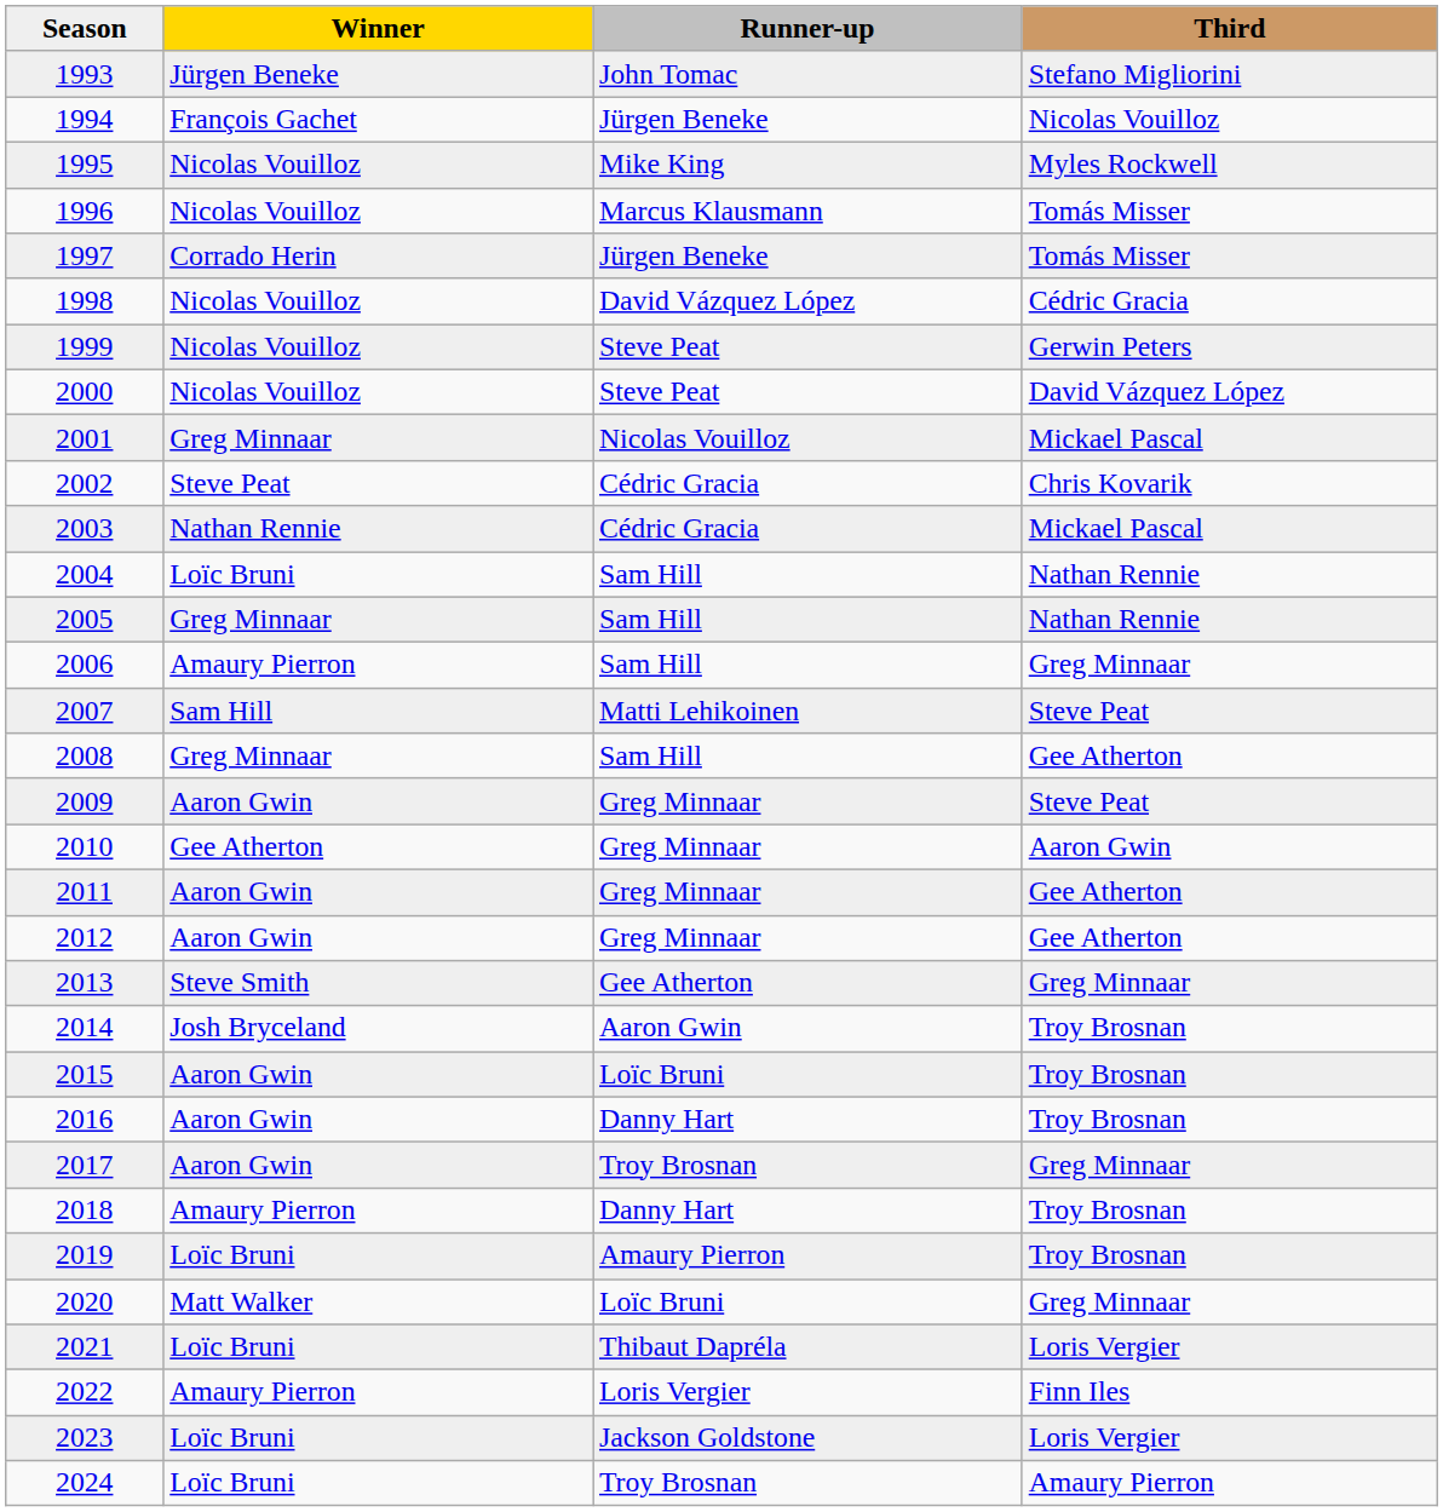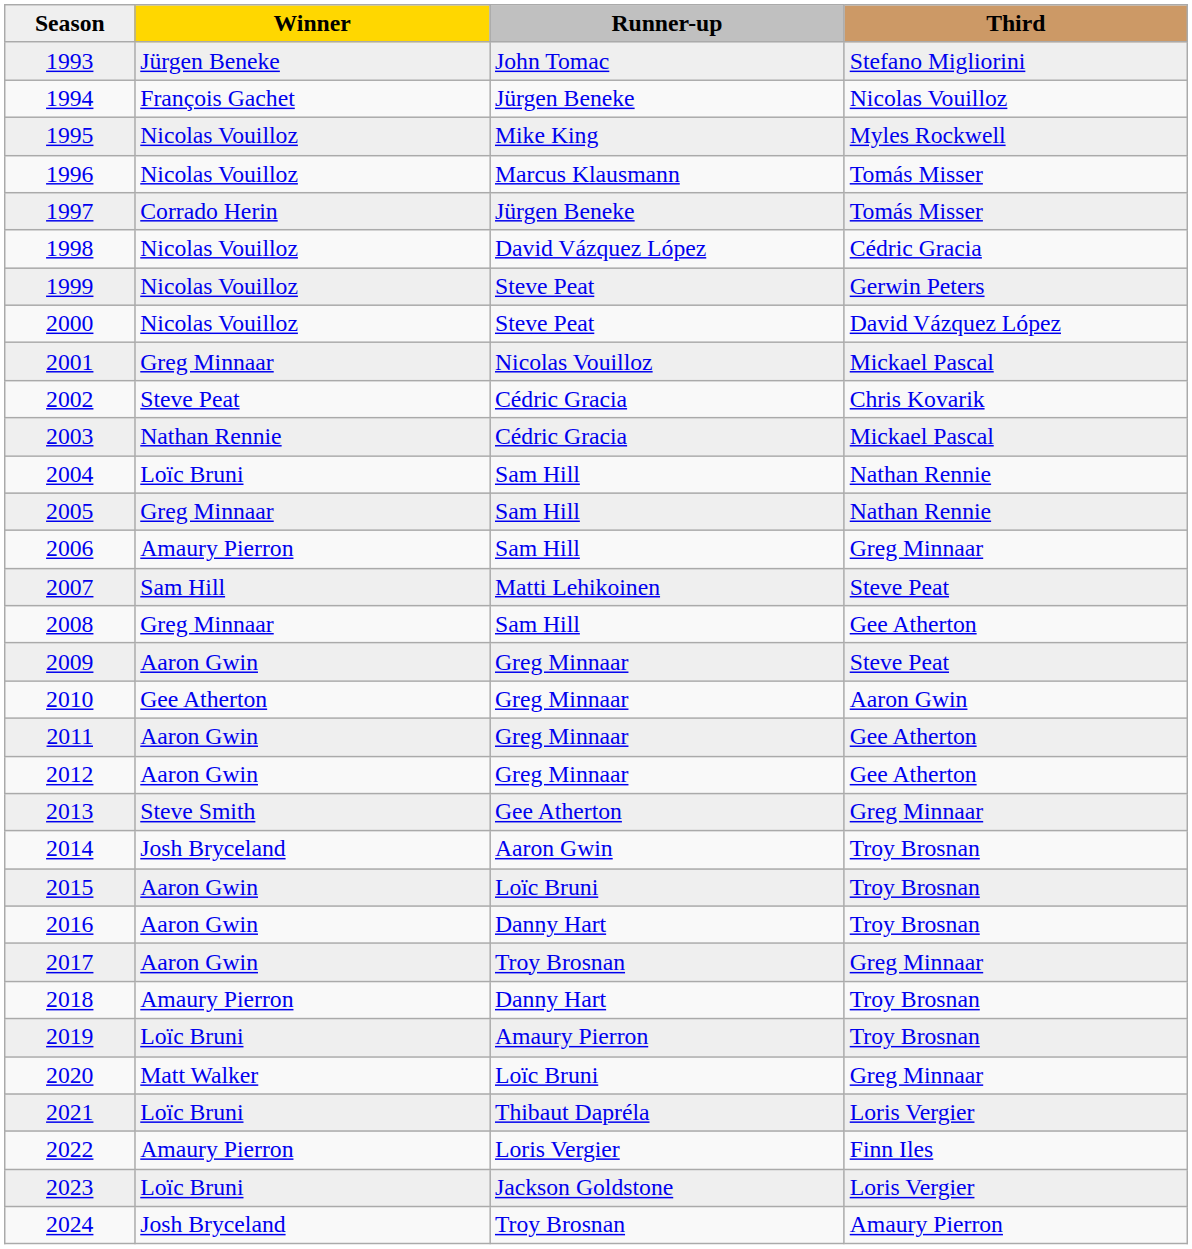2024 | Winner: Loïc Bruni -> Josh Bryceland
